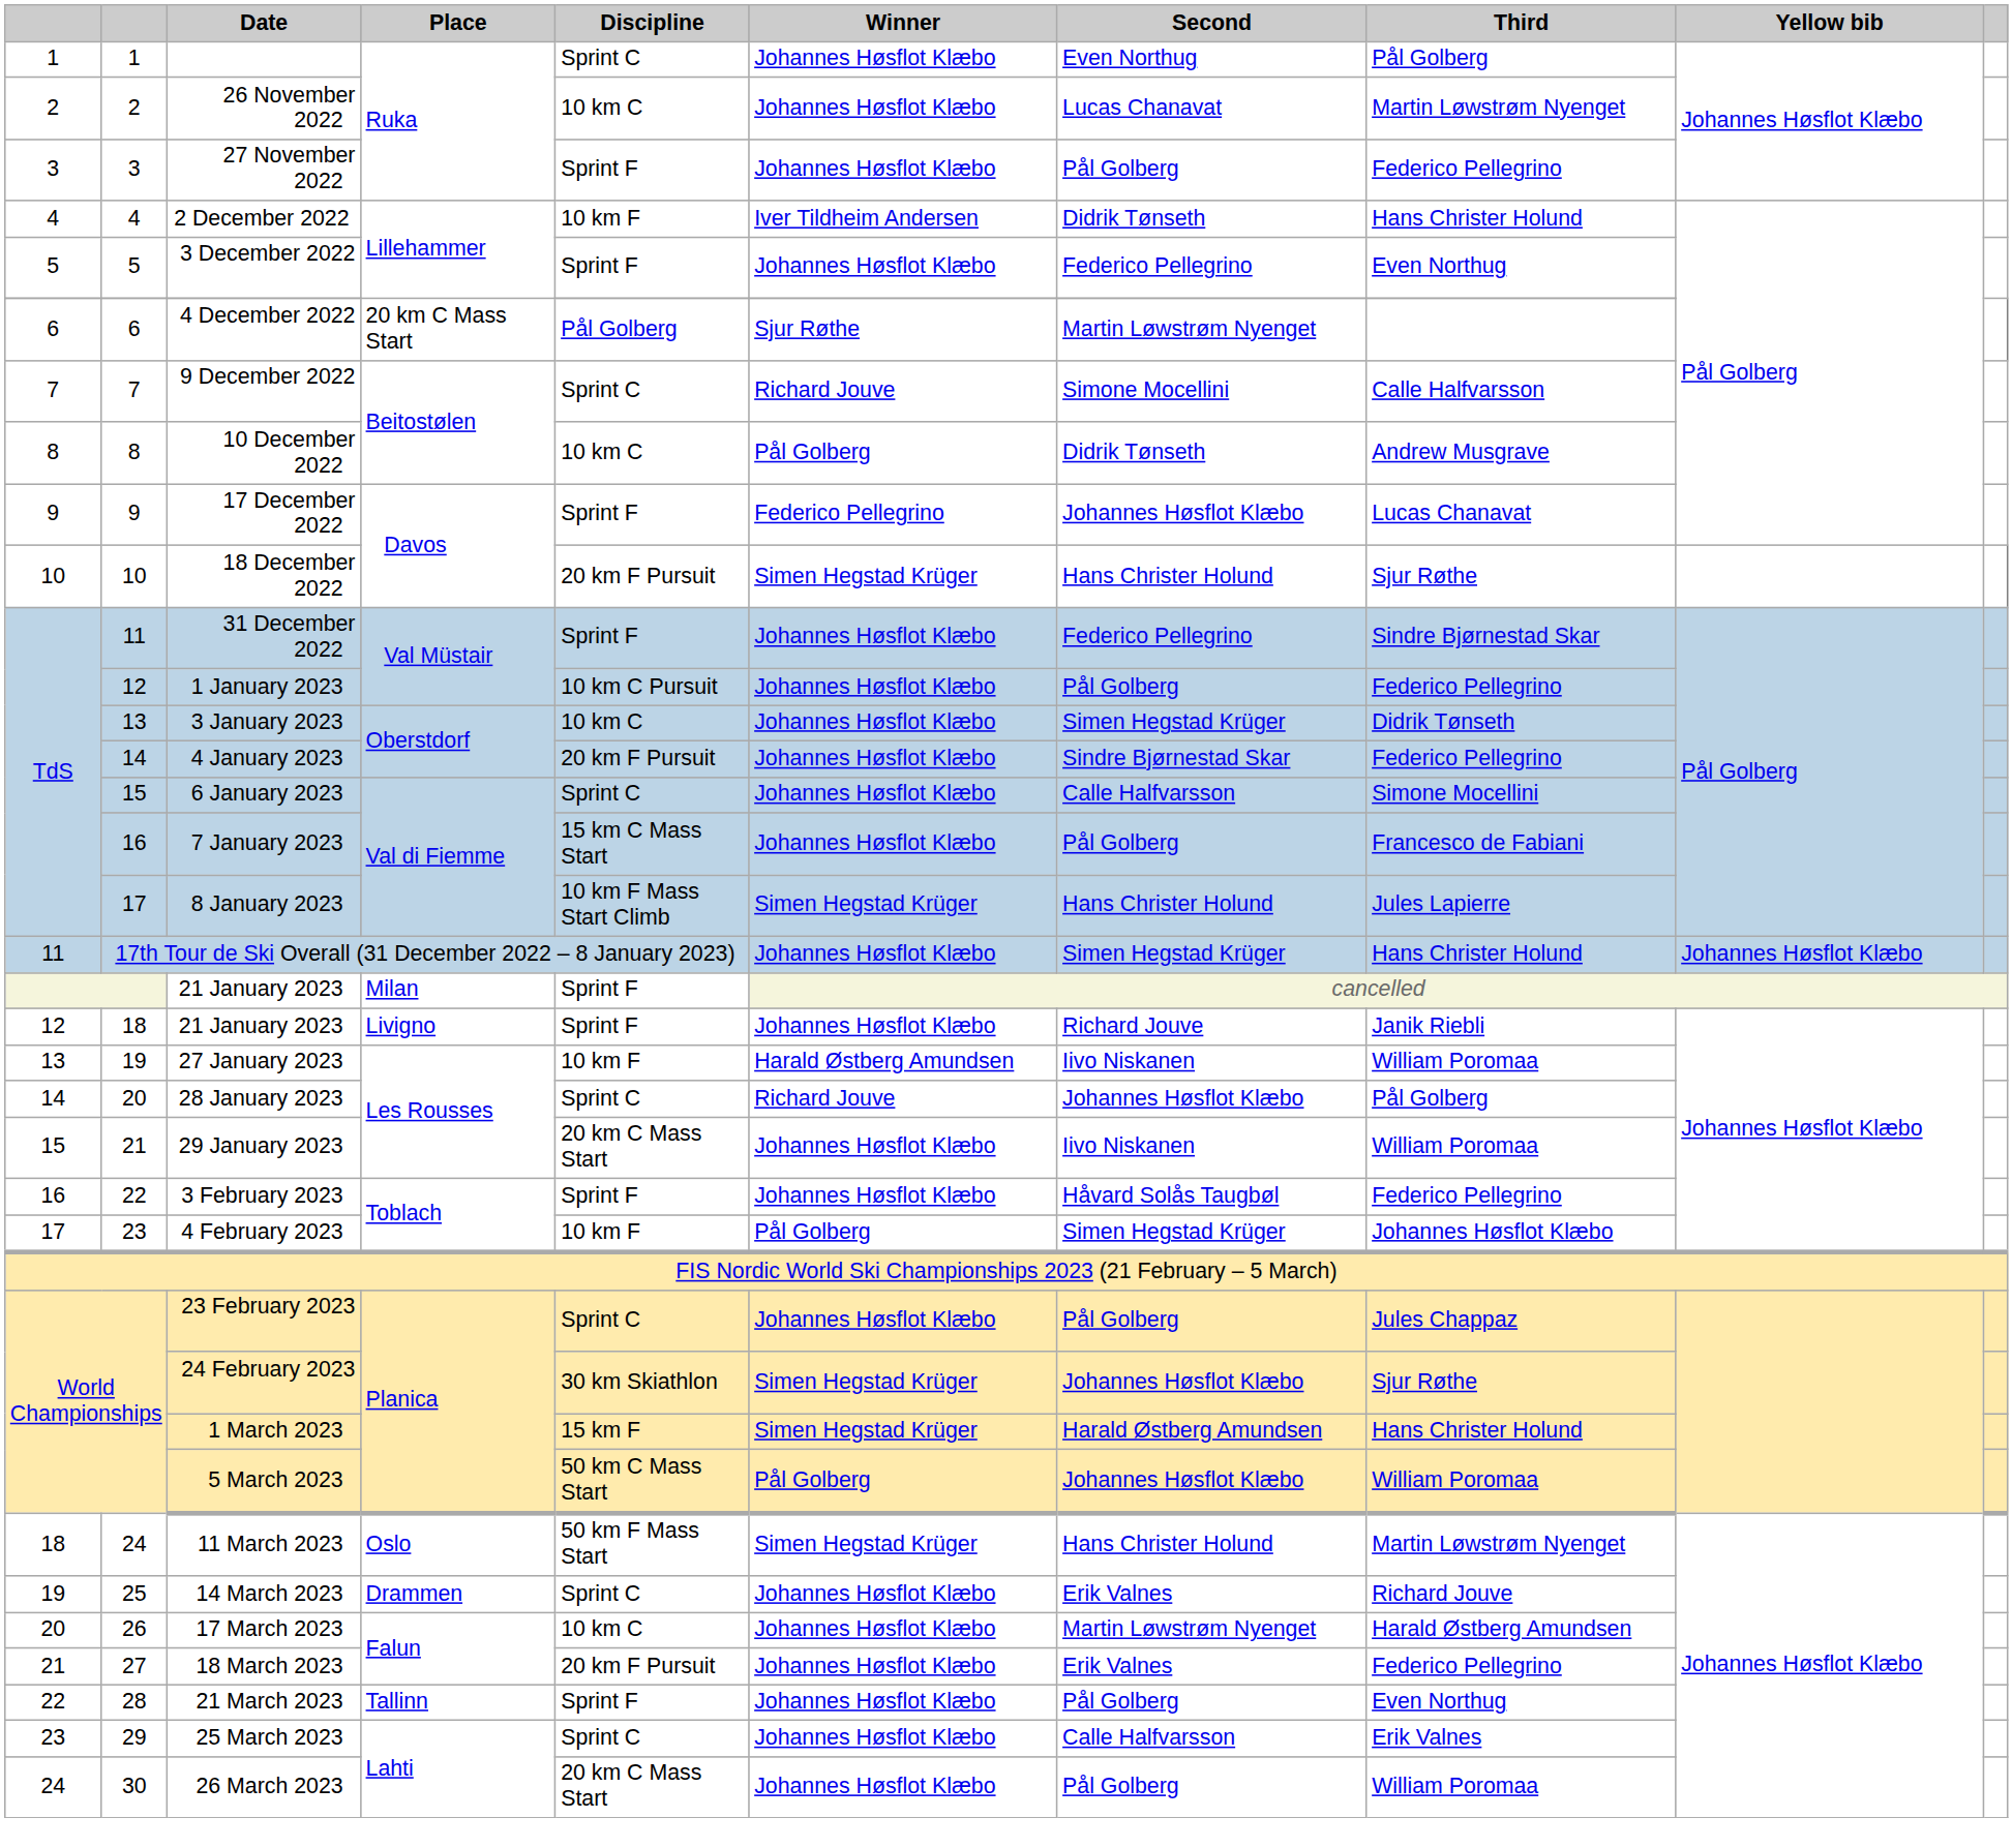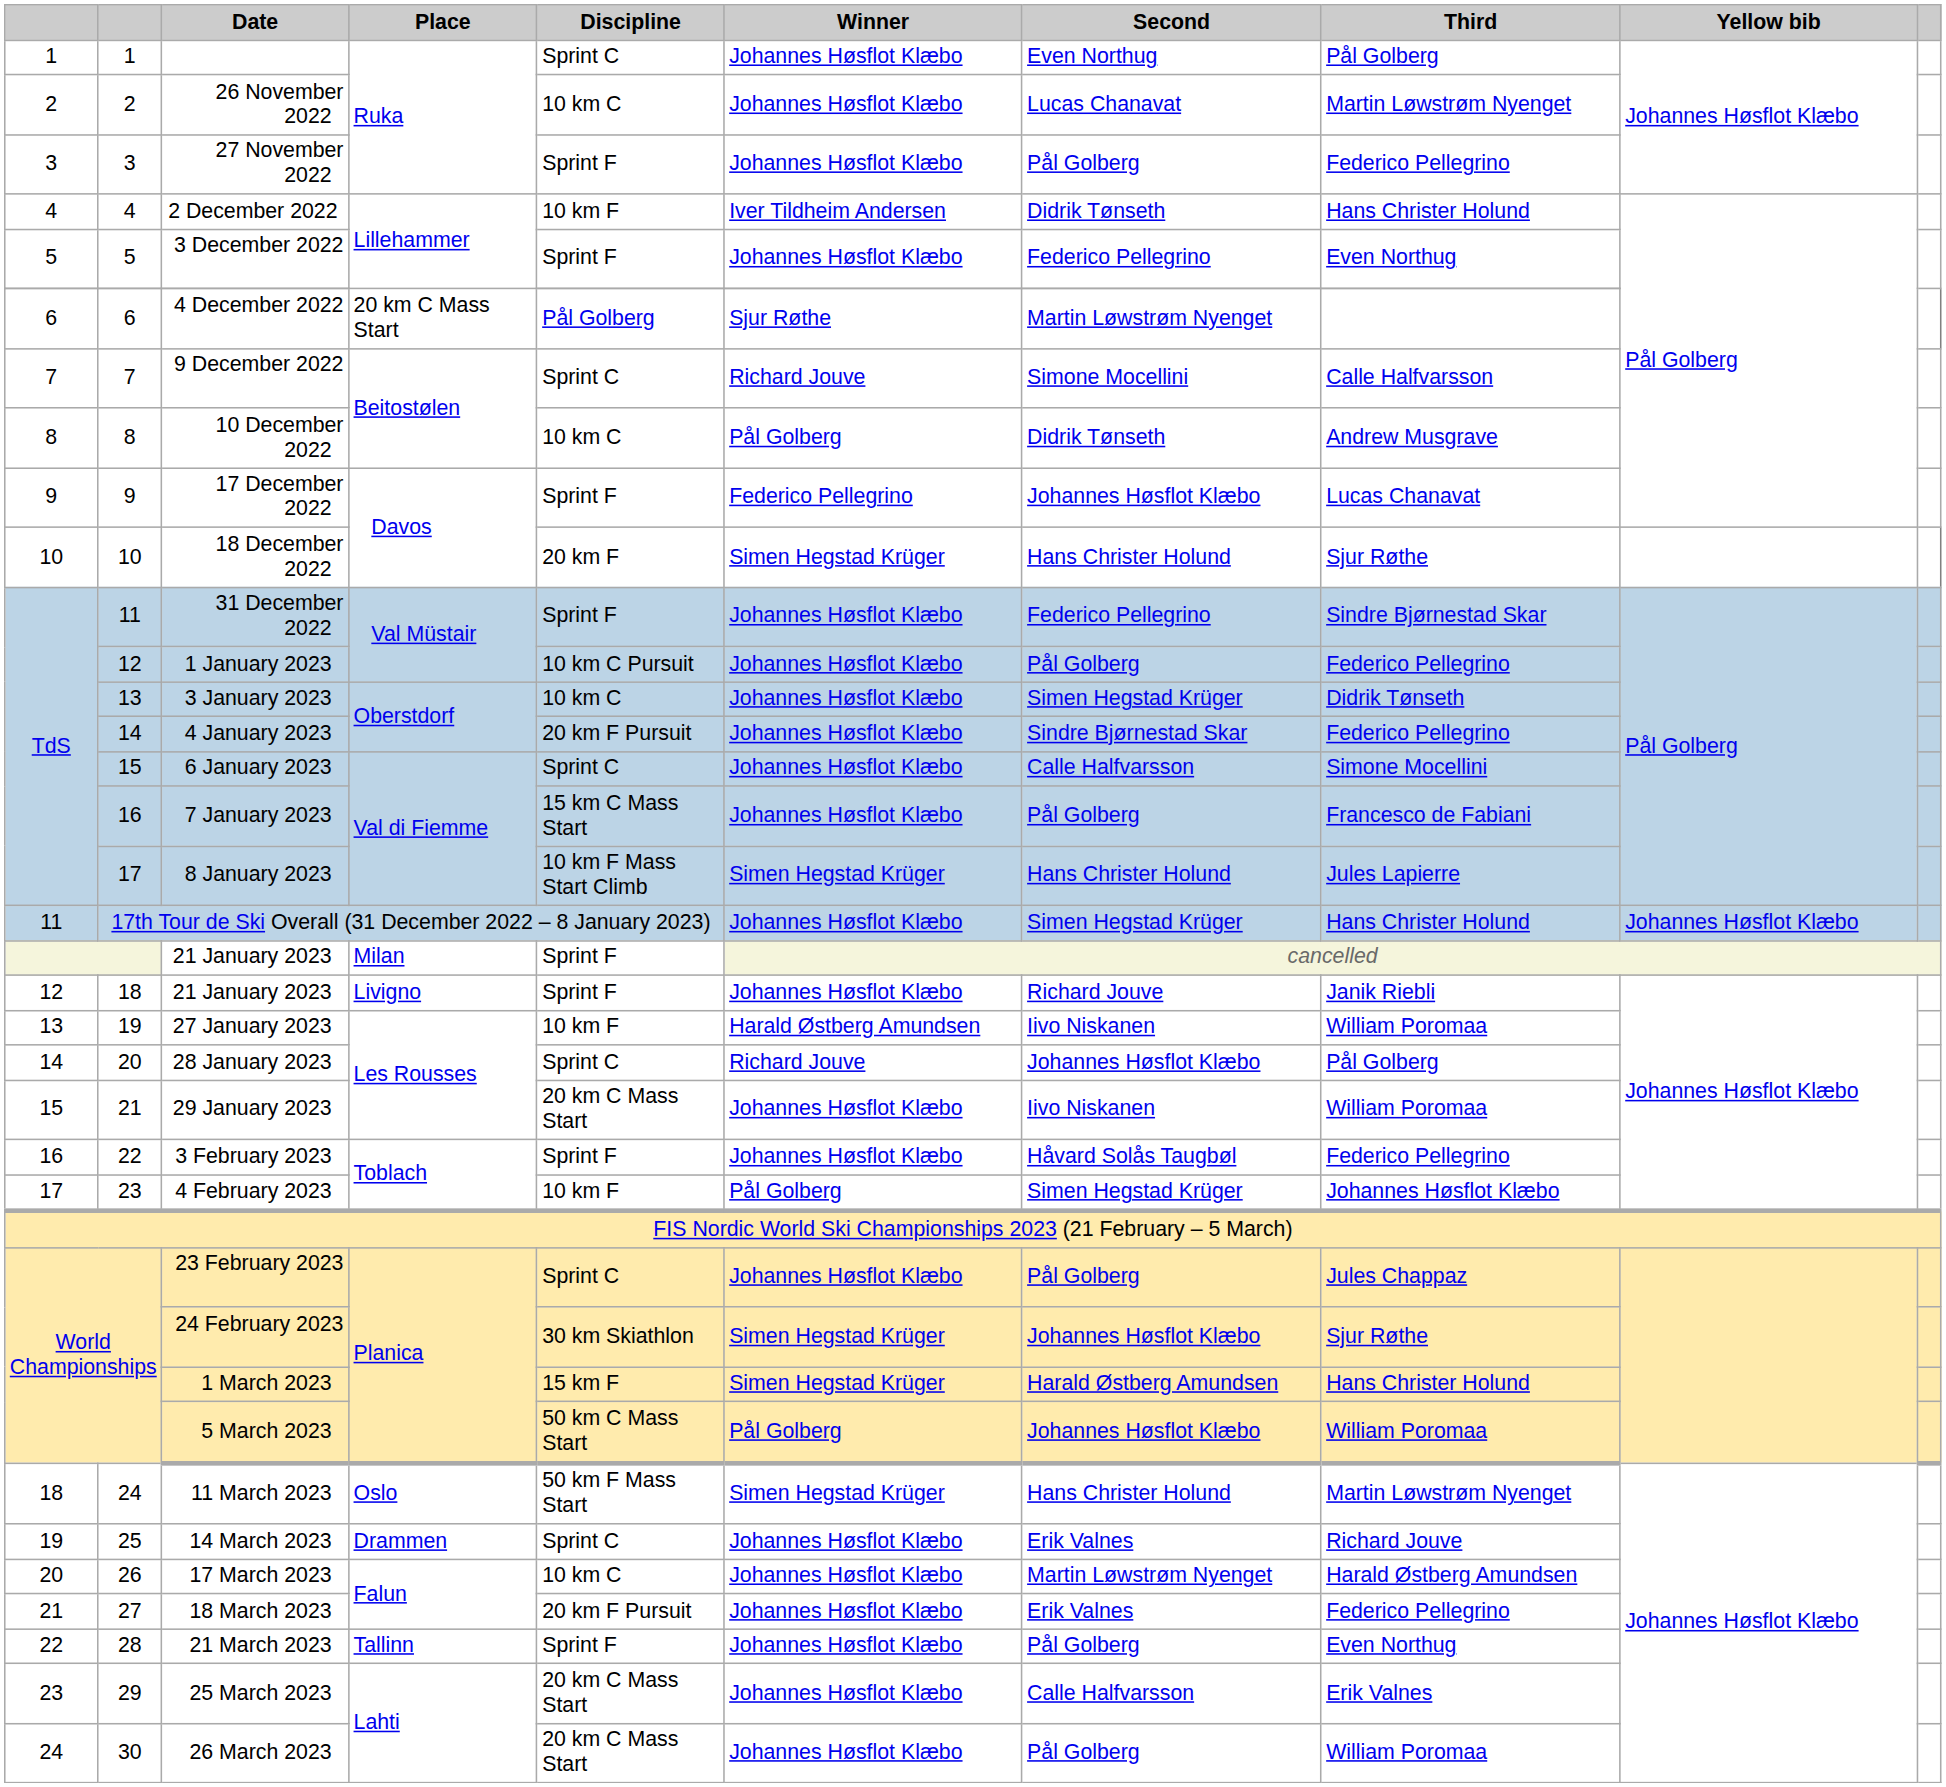18 December 2022 | Discipline: 20 km F Pursuit -> 20 km F
25 March 2023 | Discipline: Sprint C -> 20 km C Mass Start
